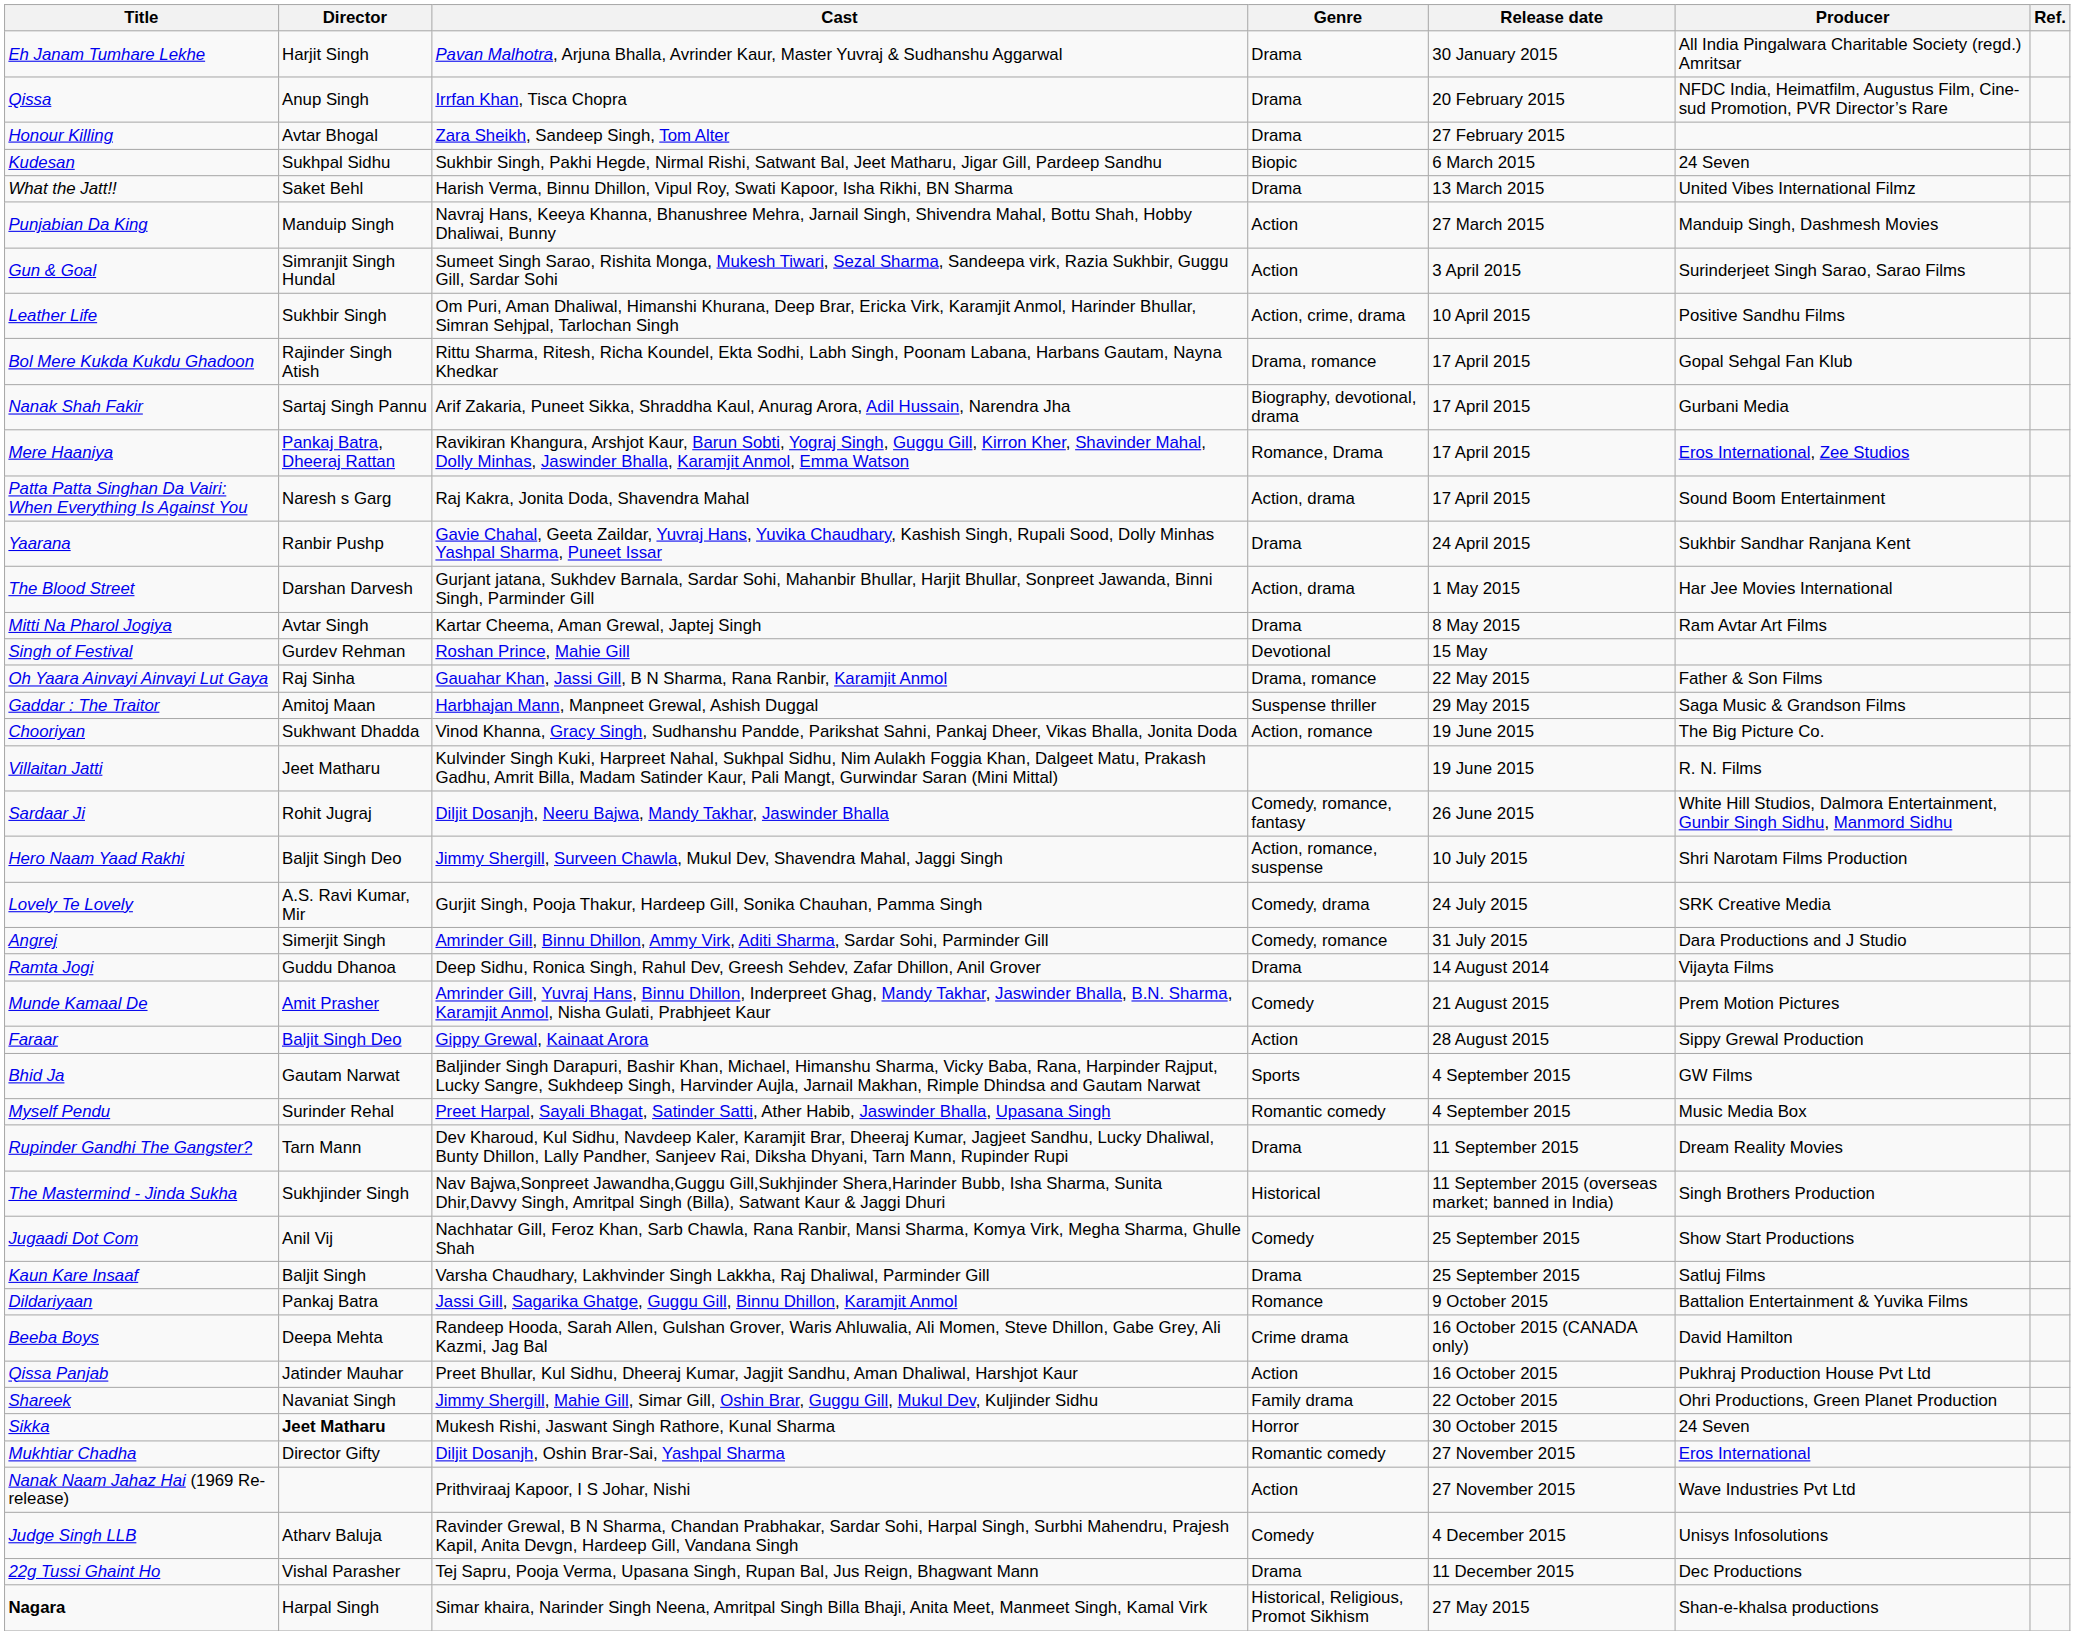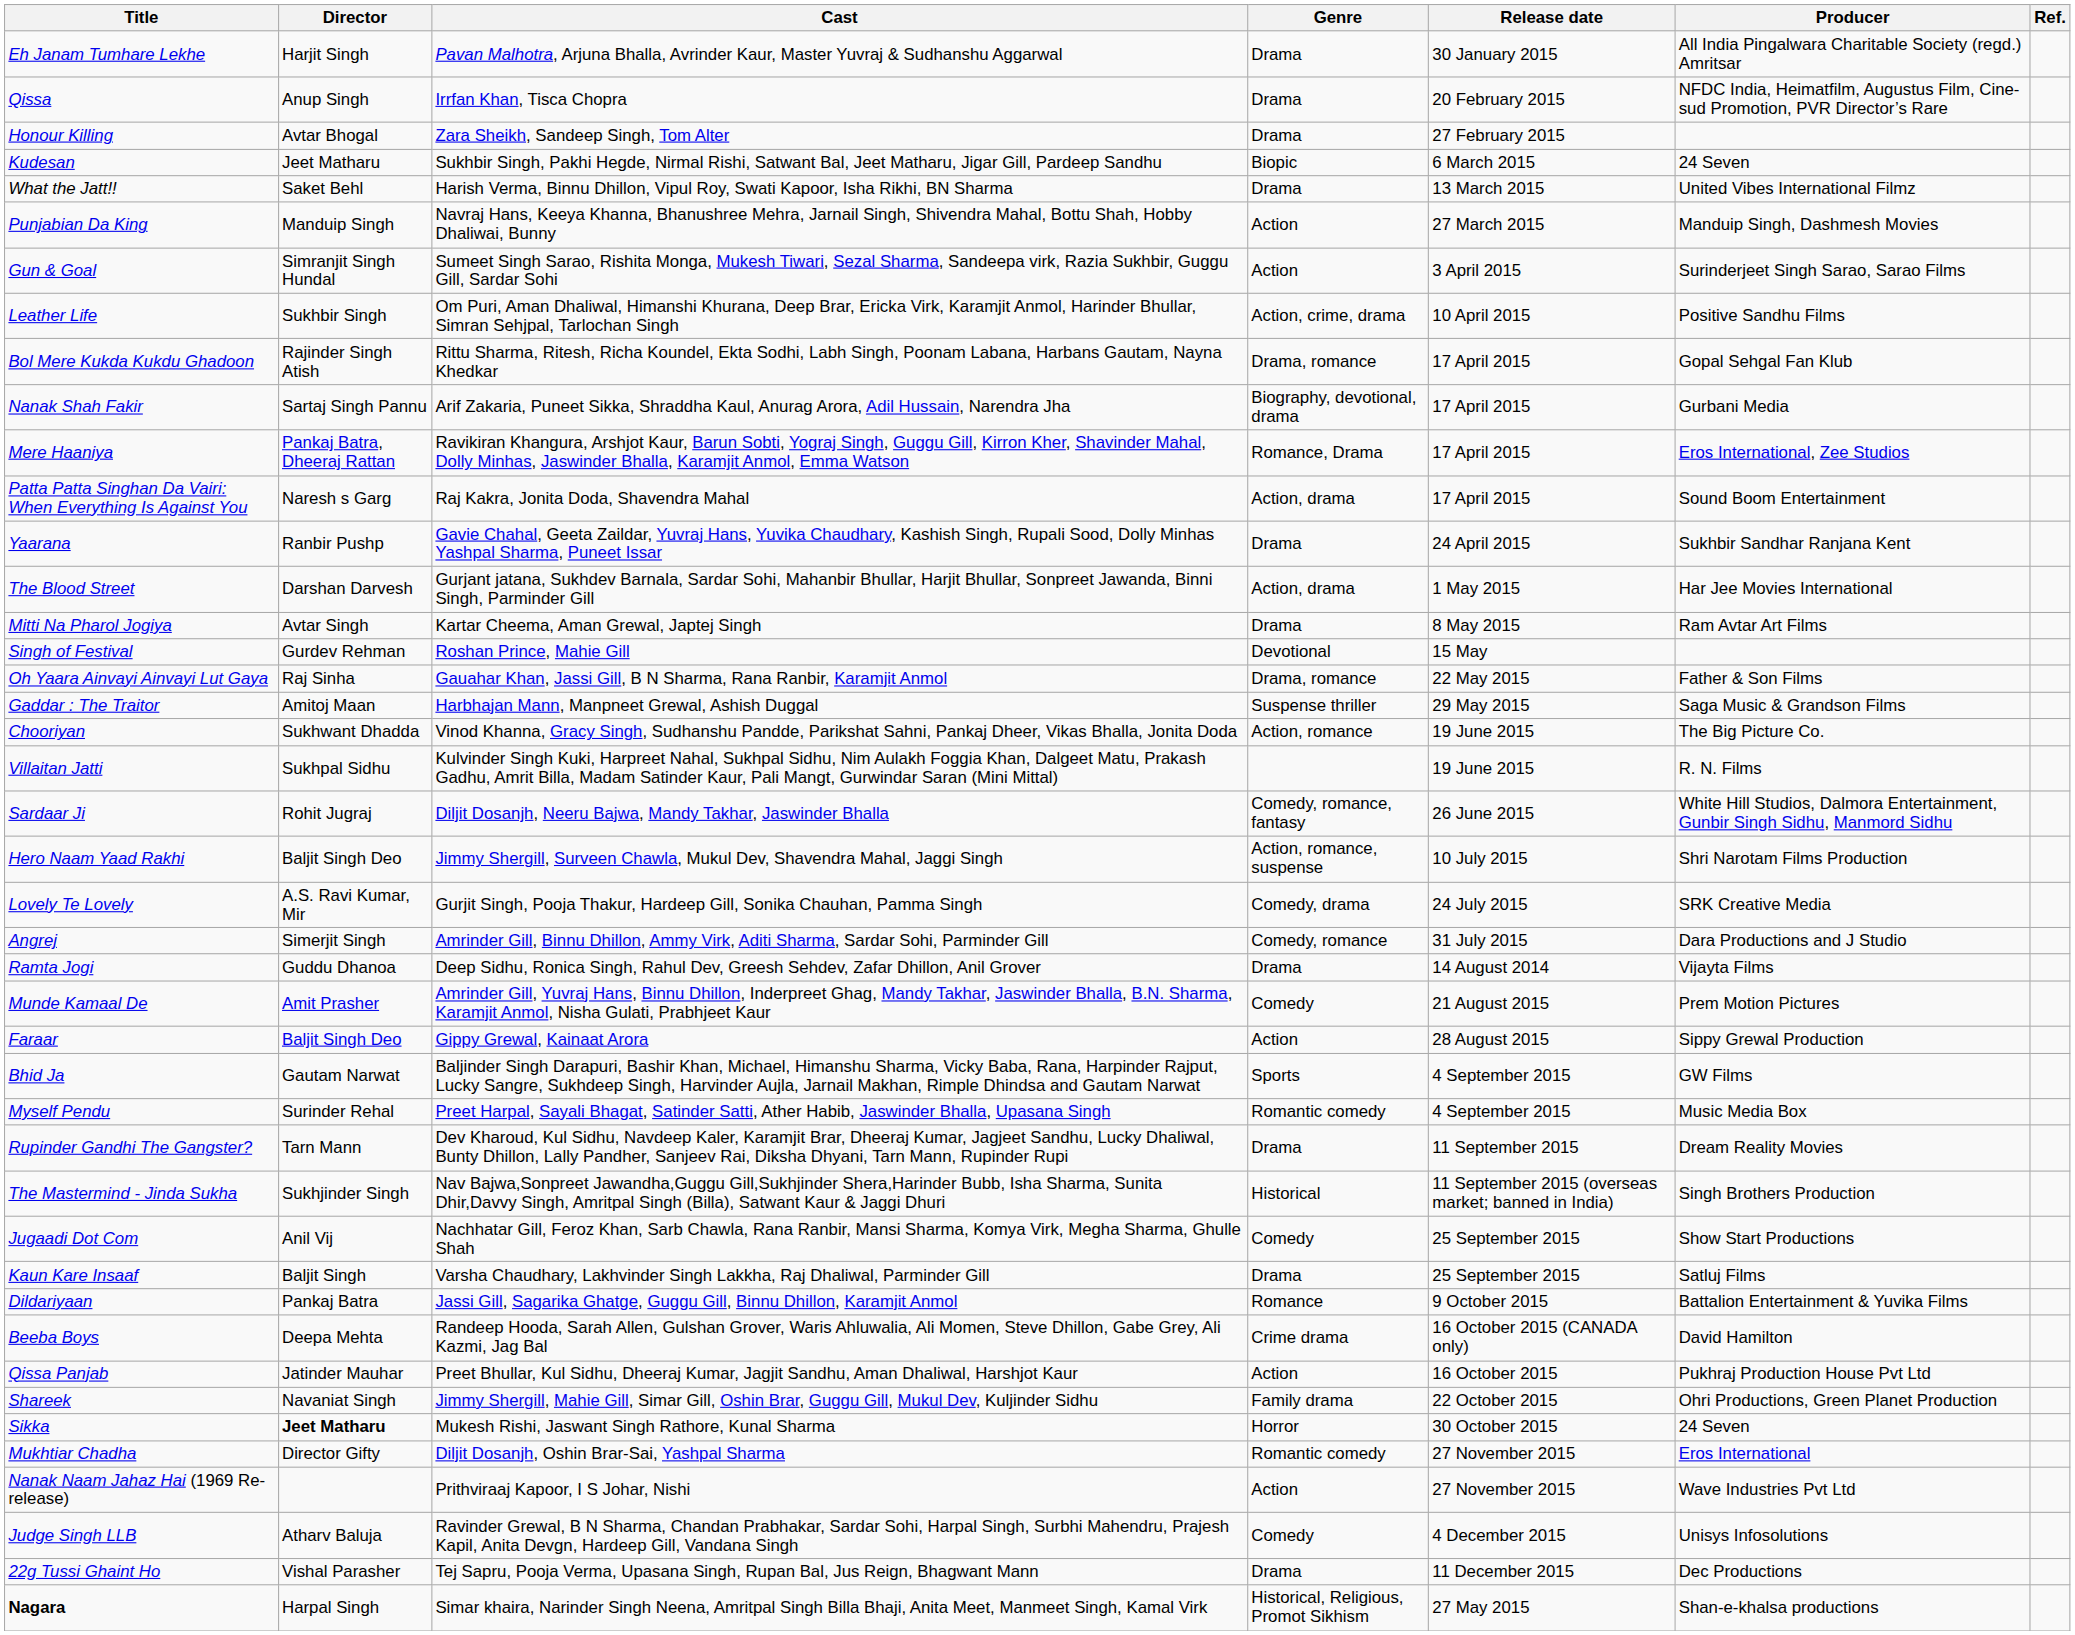Kudesan | Director: Sukhpal Sidhu -> Jeet Matharu
Villaitan Jatti | Director: Jeet Matharu -> Sukhpal Sidhu
